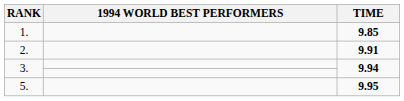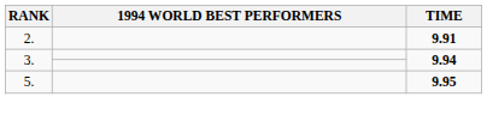- row: 1. | 9.85
